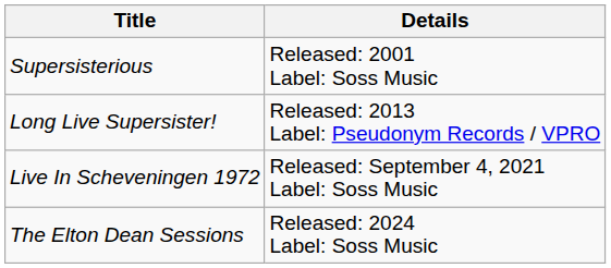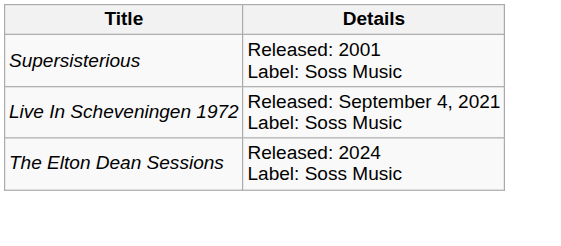- row: Long Live Supersister! | Released: 2013 Label: Pseudonym Records / VPRO
